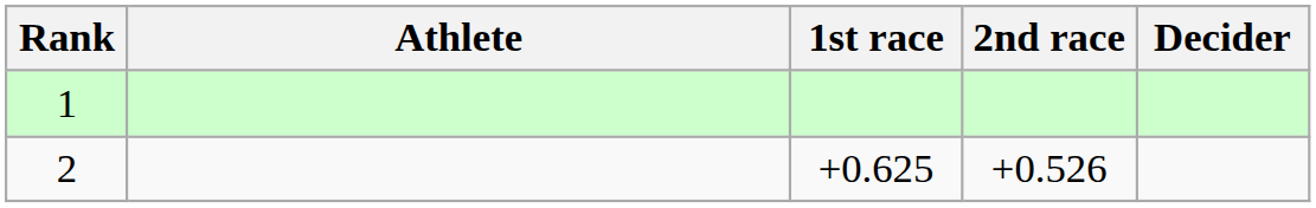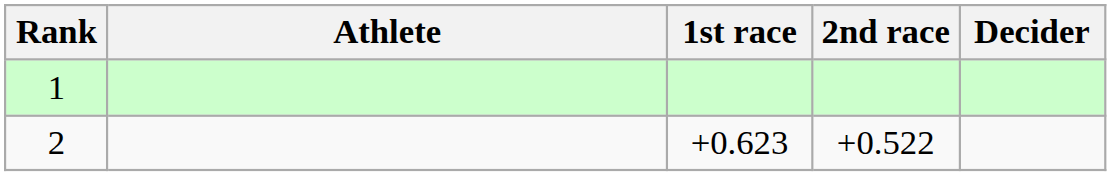2 | 1st race: +0.625 -> +0.623
2 | 2nd race: +0.526 -> +0.522
